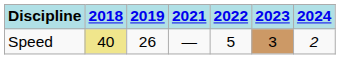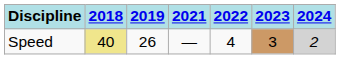Speed | 2022: 5 -> 4
Speed | 2024: no background -> lightgrey background
